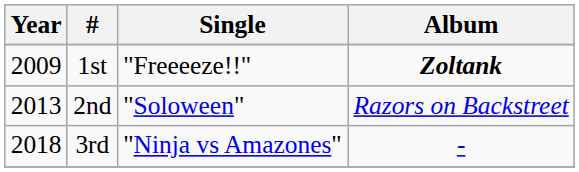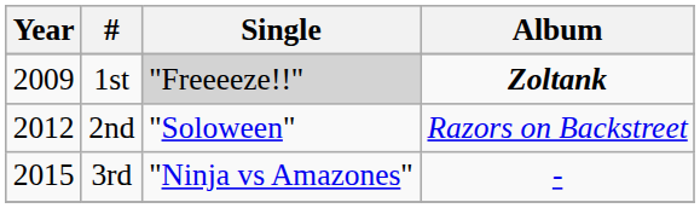1st | Single: no background -> lightgrey background
2nd | Year: 2013 -> 2012
3rd | Year: 2018 -> 2015
